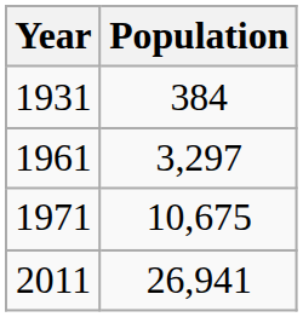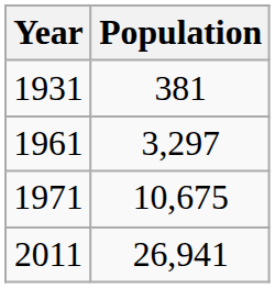1931 | Population: 384 -> 381
